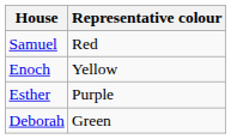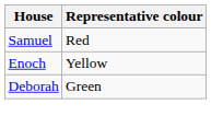- row: Esther | Purple
